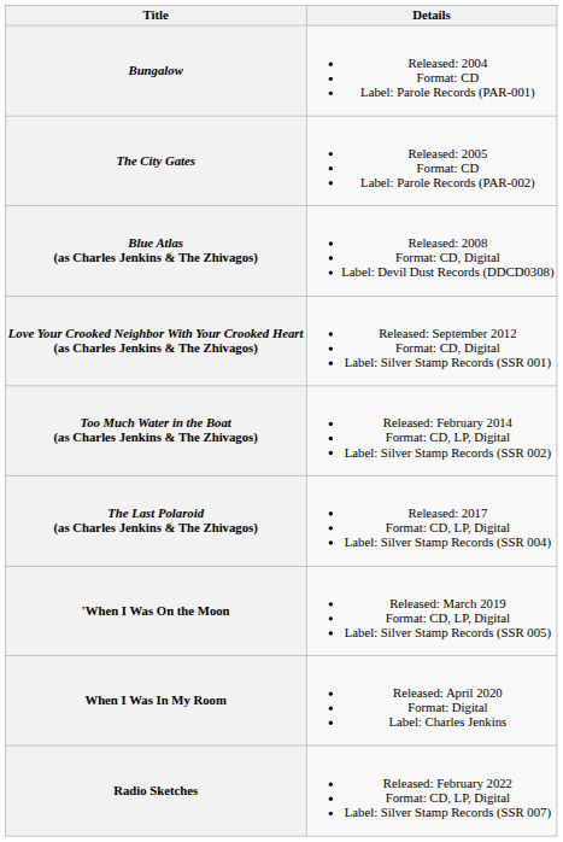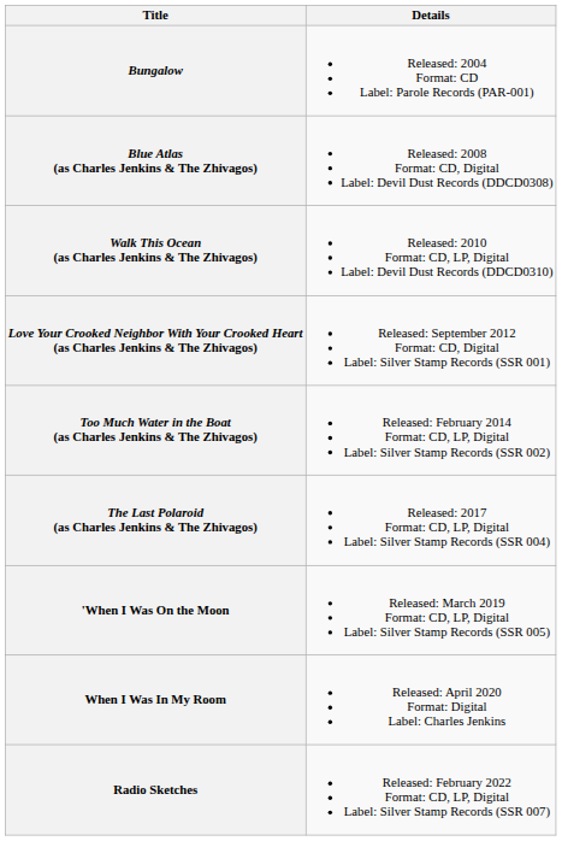- row: The City Gates | Released: 2005 Format: CD Label: Parole Records (PAR-002)
+ row: Walk This Ocean (as Charles Jenkins & The Zhivagos) | Released: 2010 Format: CD, LP, Digital Label: Devil Dust Records (DDCD0310)
